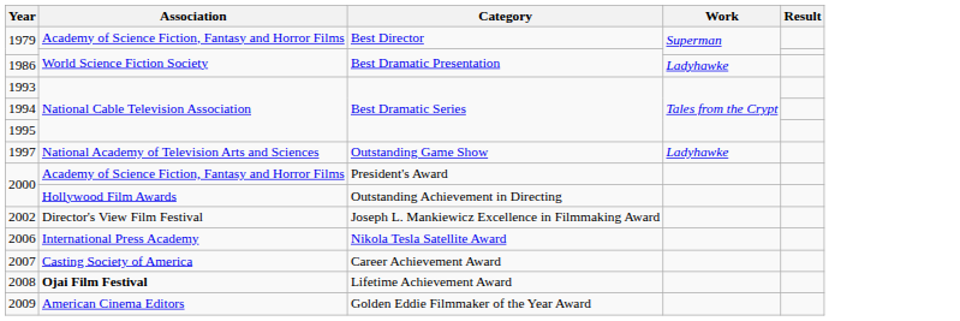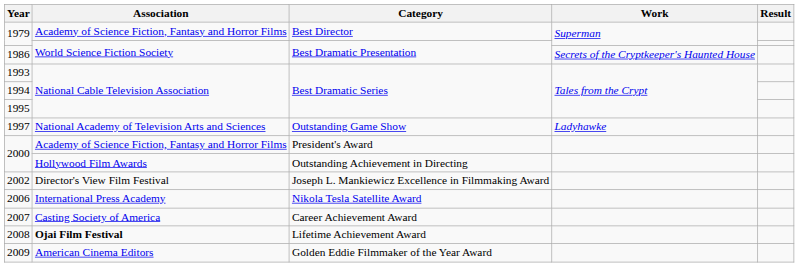1986 | Work: Ladyhawke -> Secrets of the Cryptkeeper's Haunted House
